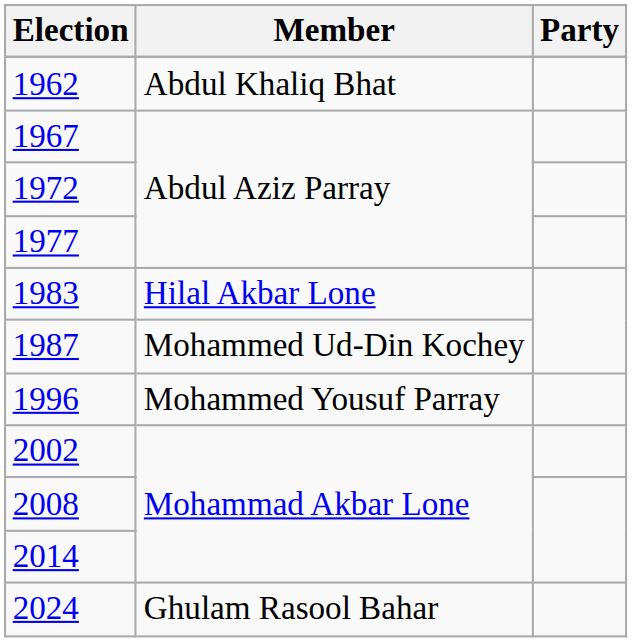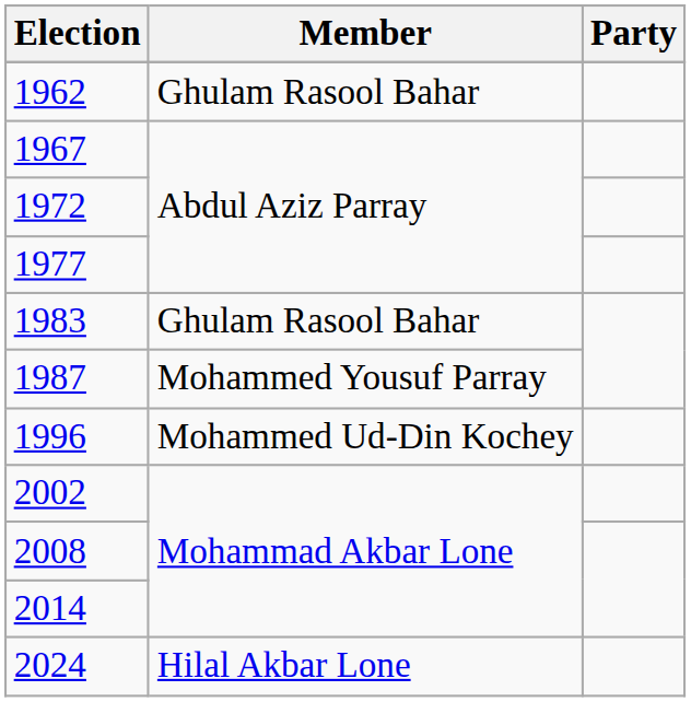1962 | Member: Abdul Khaliq Bhat -> Ghulam Rasool Bahar
1983 | Member: Hilal Akbar Lone -> Ghulam Rasool Bahar
1987 | Member: Mohammed Ud-Din Kochey -> Mohammed Yousuf Parray
1996 | Member: Mohammed Yousuf Parray -> Mohammed Ud-Din Kochey
2024 | Member: Ghulam Rasool Bahar -> Hilal Akbar Lone
